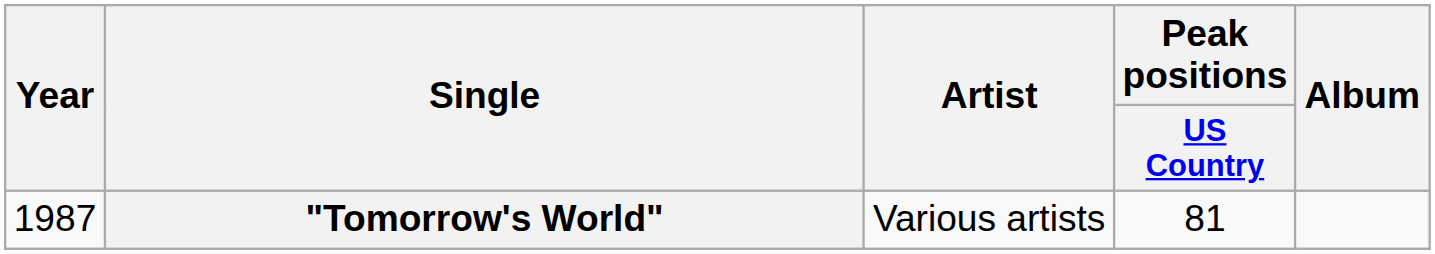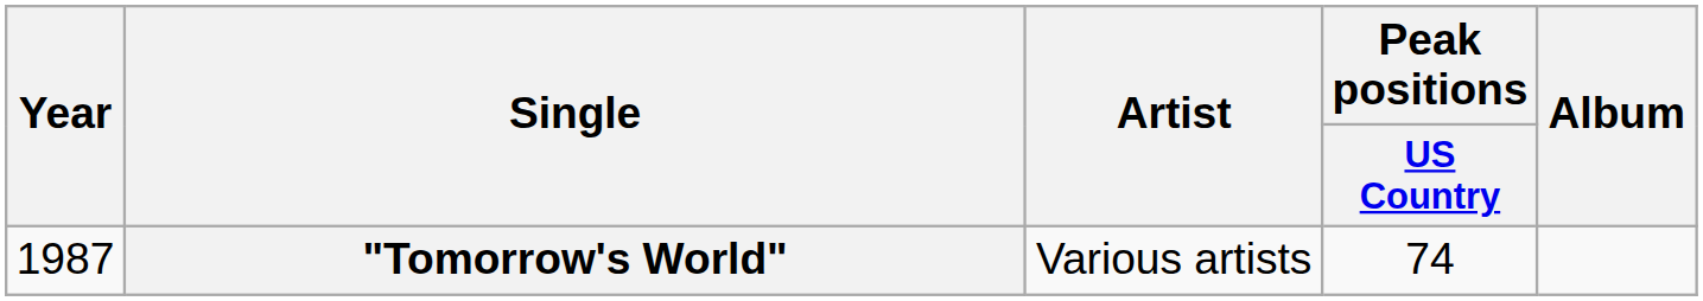"Tomorrow's World" | Peak positions / US Country: 81 -> 74
